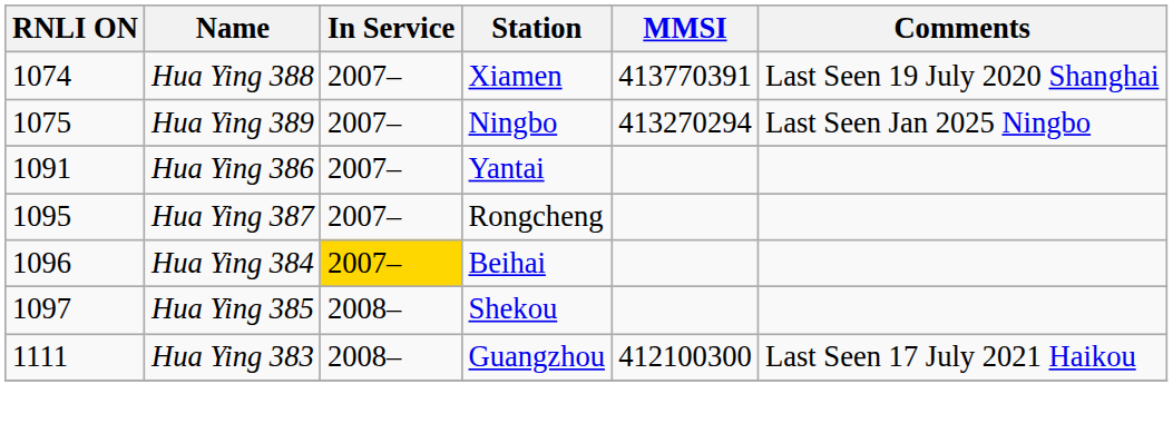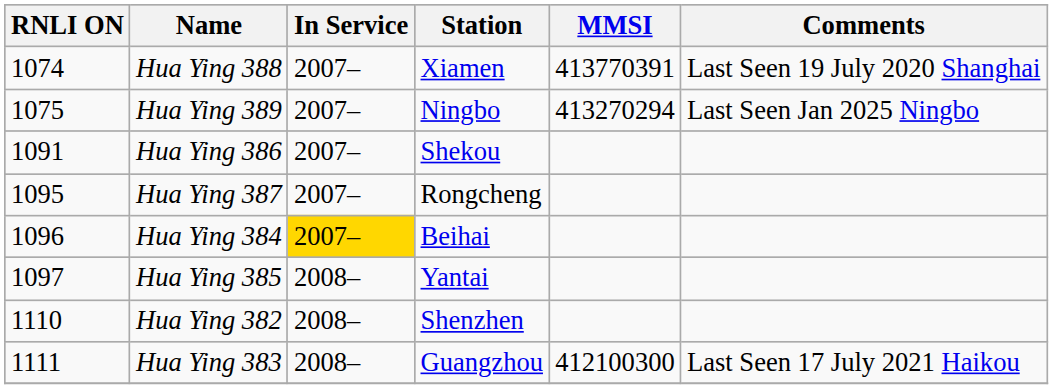Hua Ying 386 | Station: Yantai -> Shekou
Hua Ying 385 | Station: Shekou -> Yantai
+ row: 1110 | Hua Ying 382 | 2008– | Shenzhen
